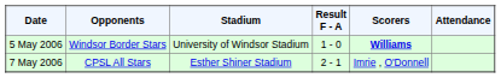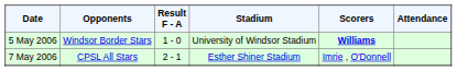columns swapped: Stadium <-> Result F - A
